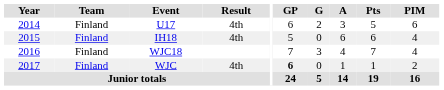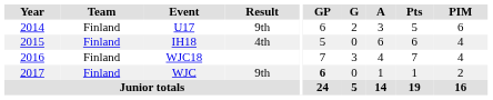U17 | Result: 4th -> 9th
WJC | Result: 4th -> 9th
